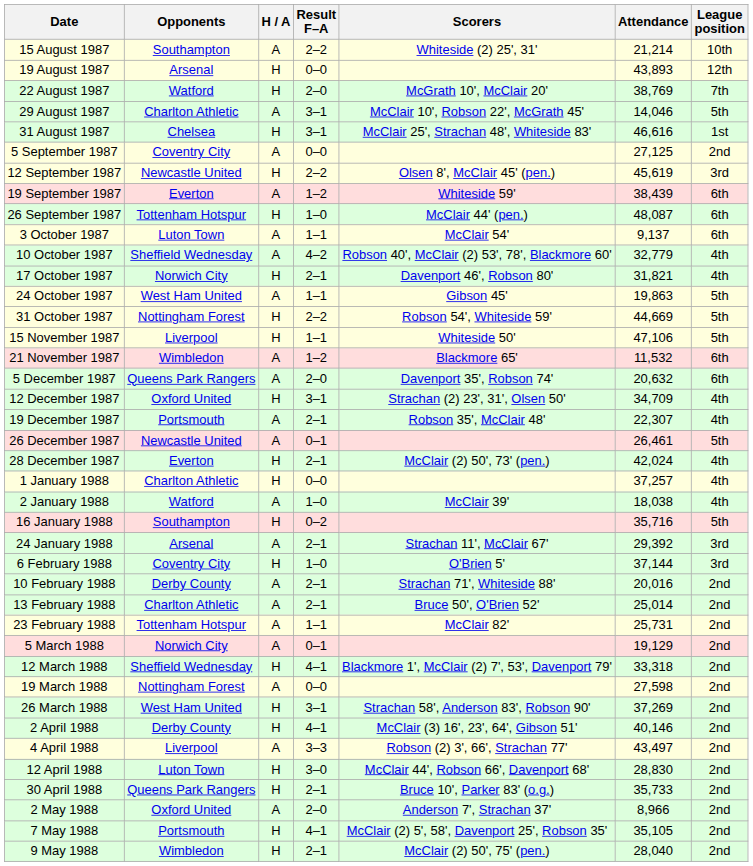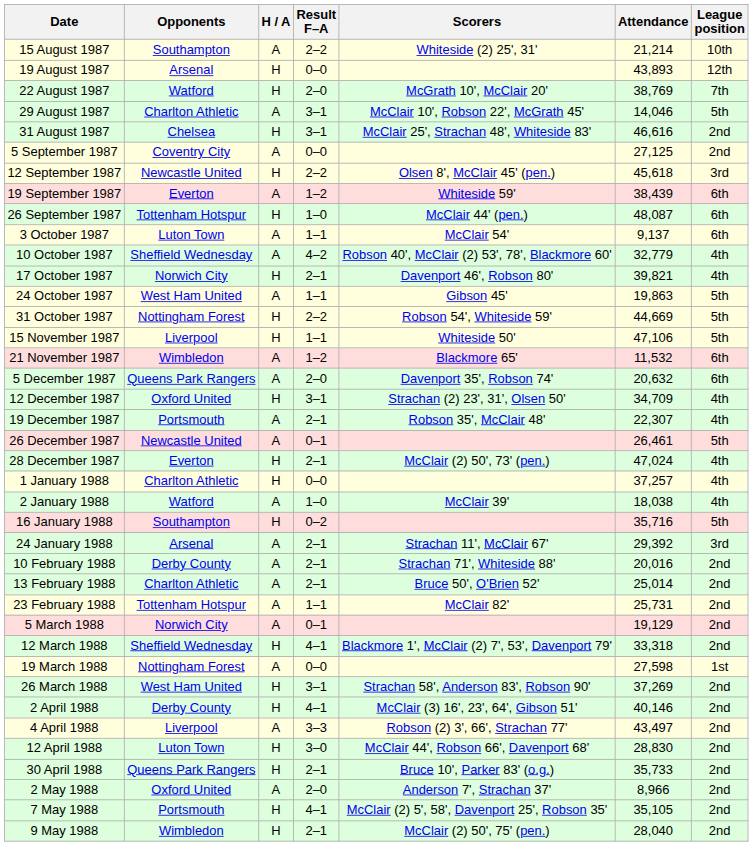31 August 1987 | League position: 1st -> 2nd
12 September 1987 | Attendance: 45,619 -> 45,618
17 October 1987 | Attendance: 31,821 -> 39,821
28 December 1987 | Attendance: 42,024 -> 47,024
- row: 6 February 1988 | Coventry City | H | 1–0 | O'Brien 5' | 37,144 | 3rd
19 March 1988 | League position: 2nd -> 1st
